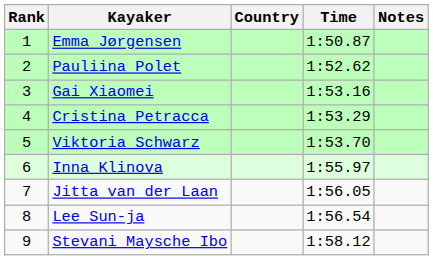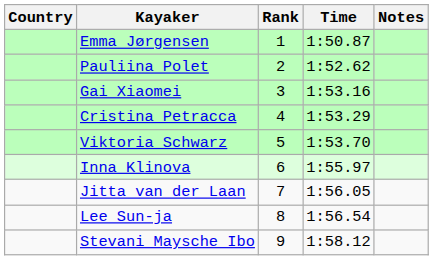columns swapped: Rank <-> Country
